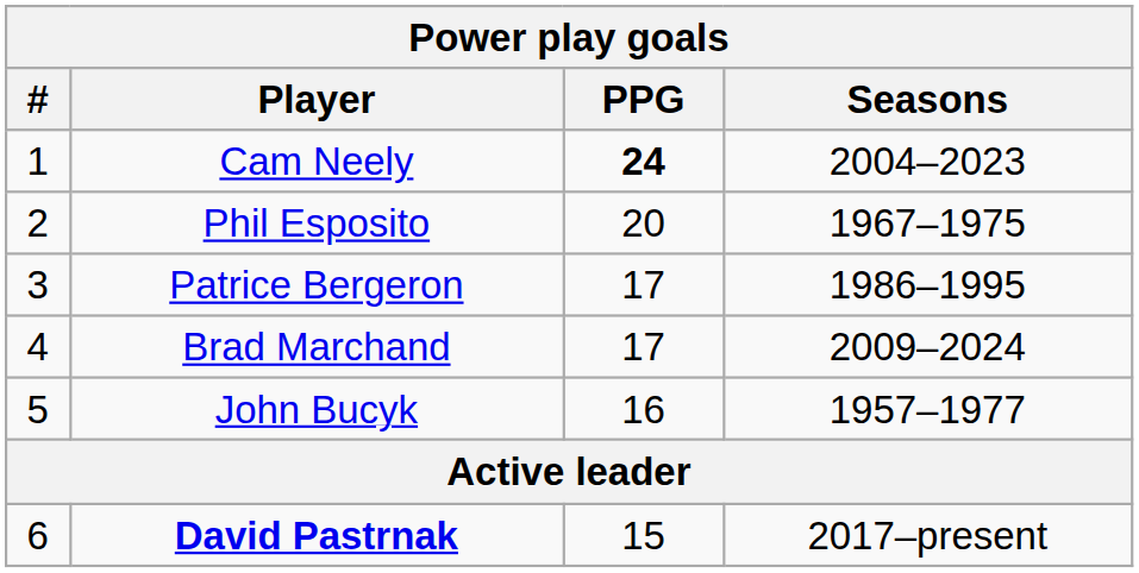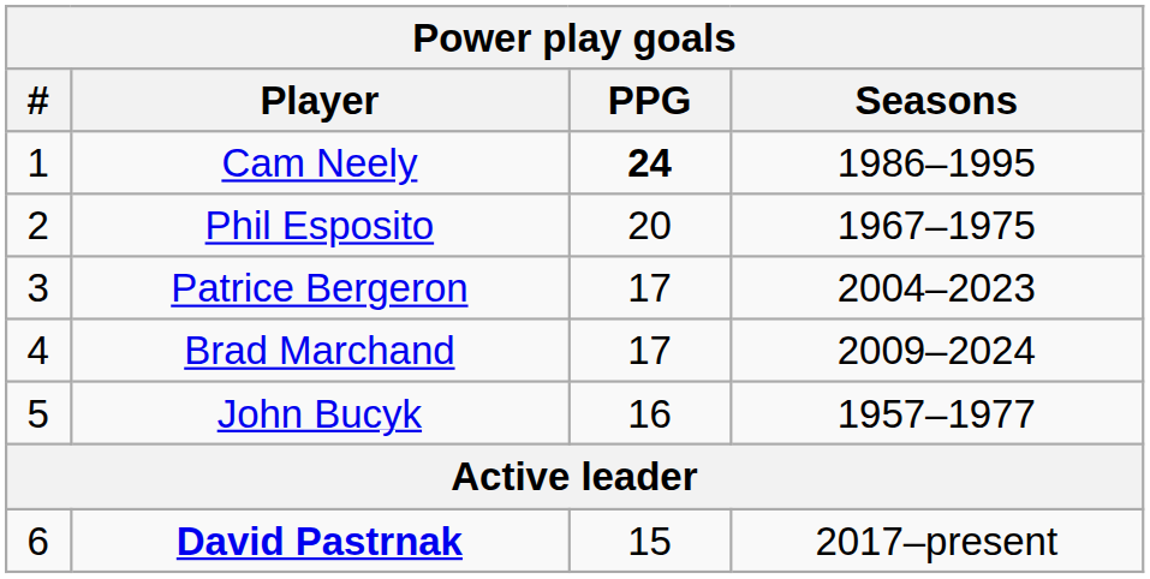Cam Neely | Seasons: 2004–2023 -> 1986–1995
Patrice Bergeron | Seasons: 1986–1995 -> 2004–2023
